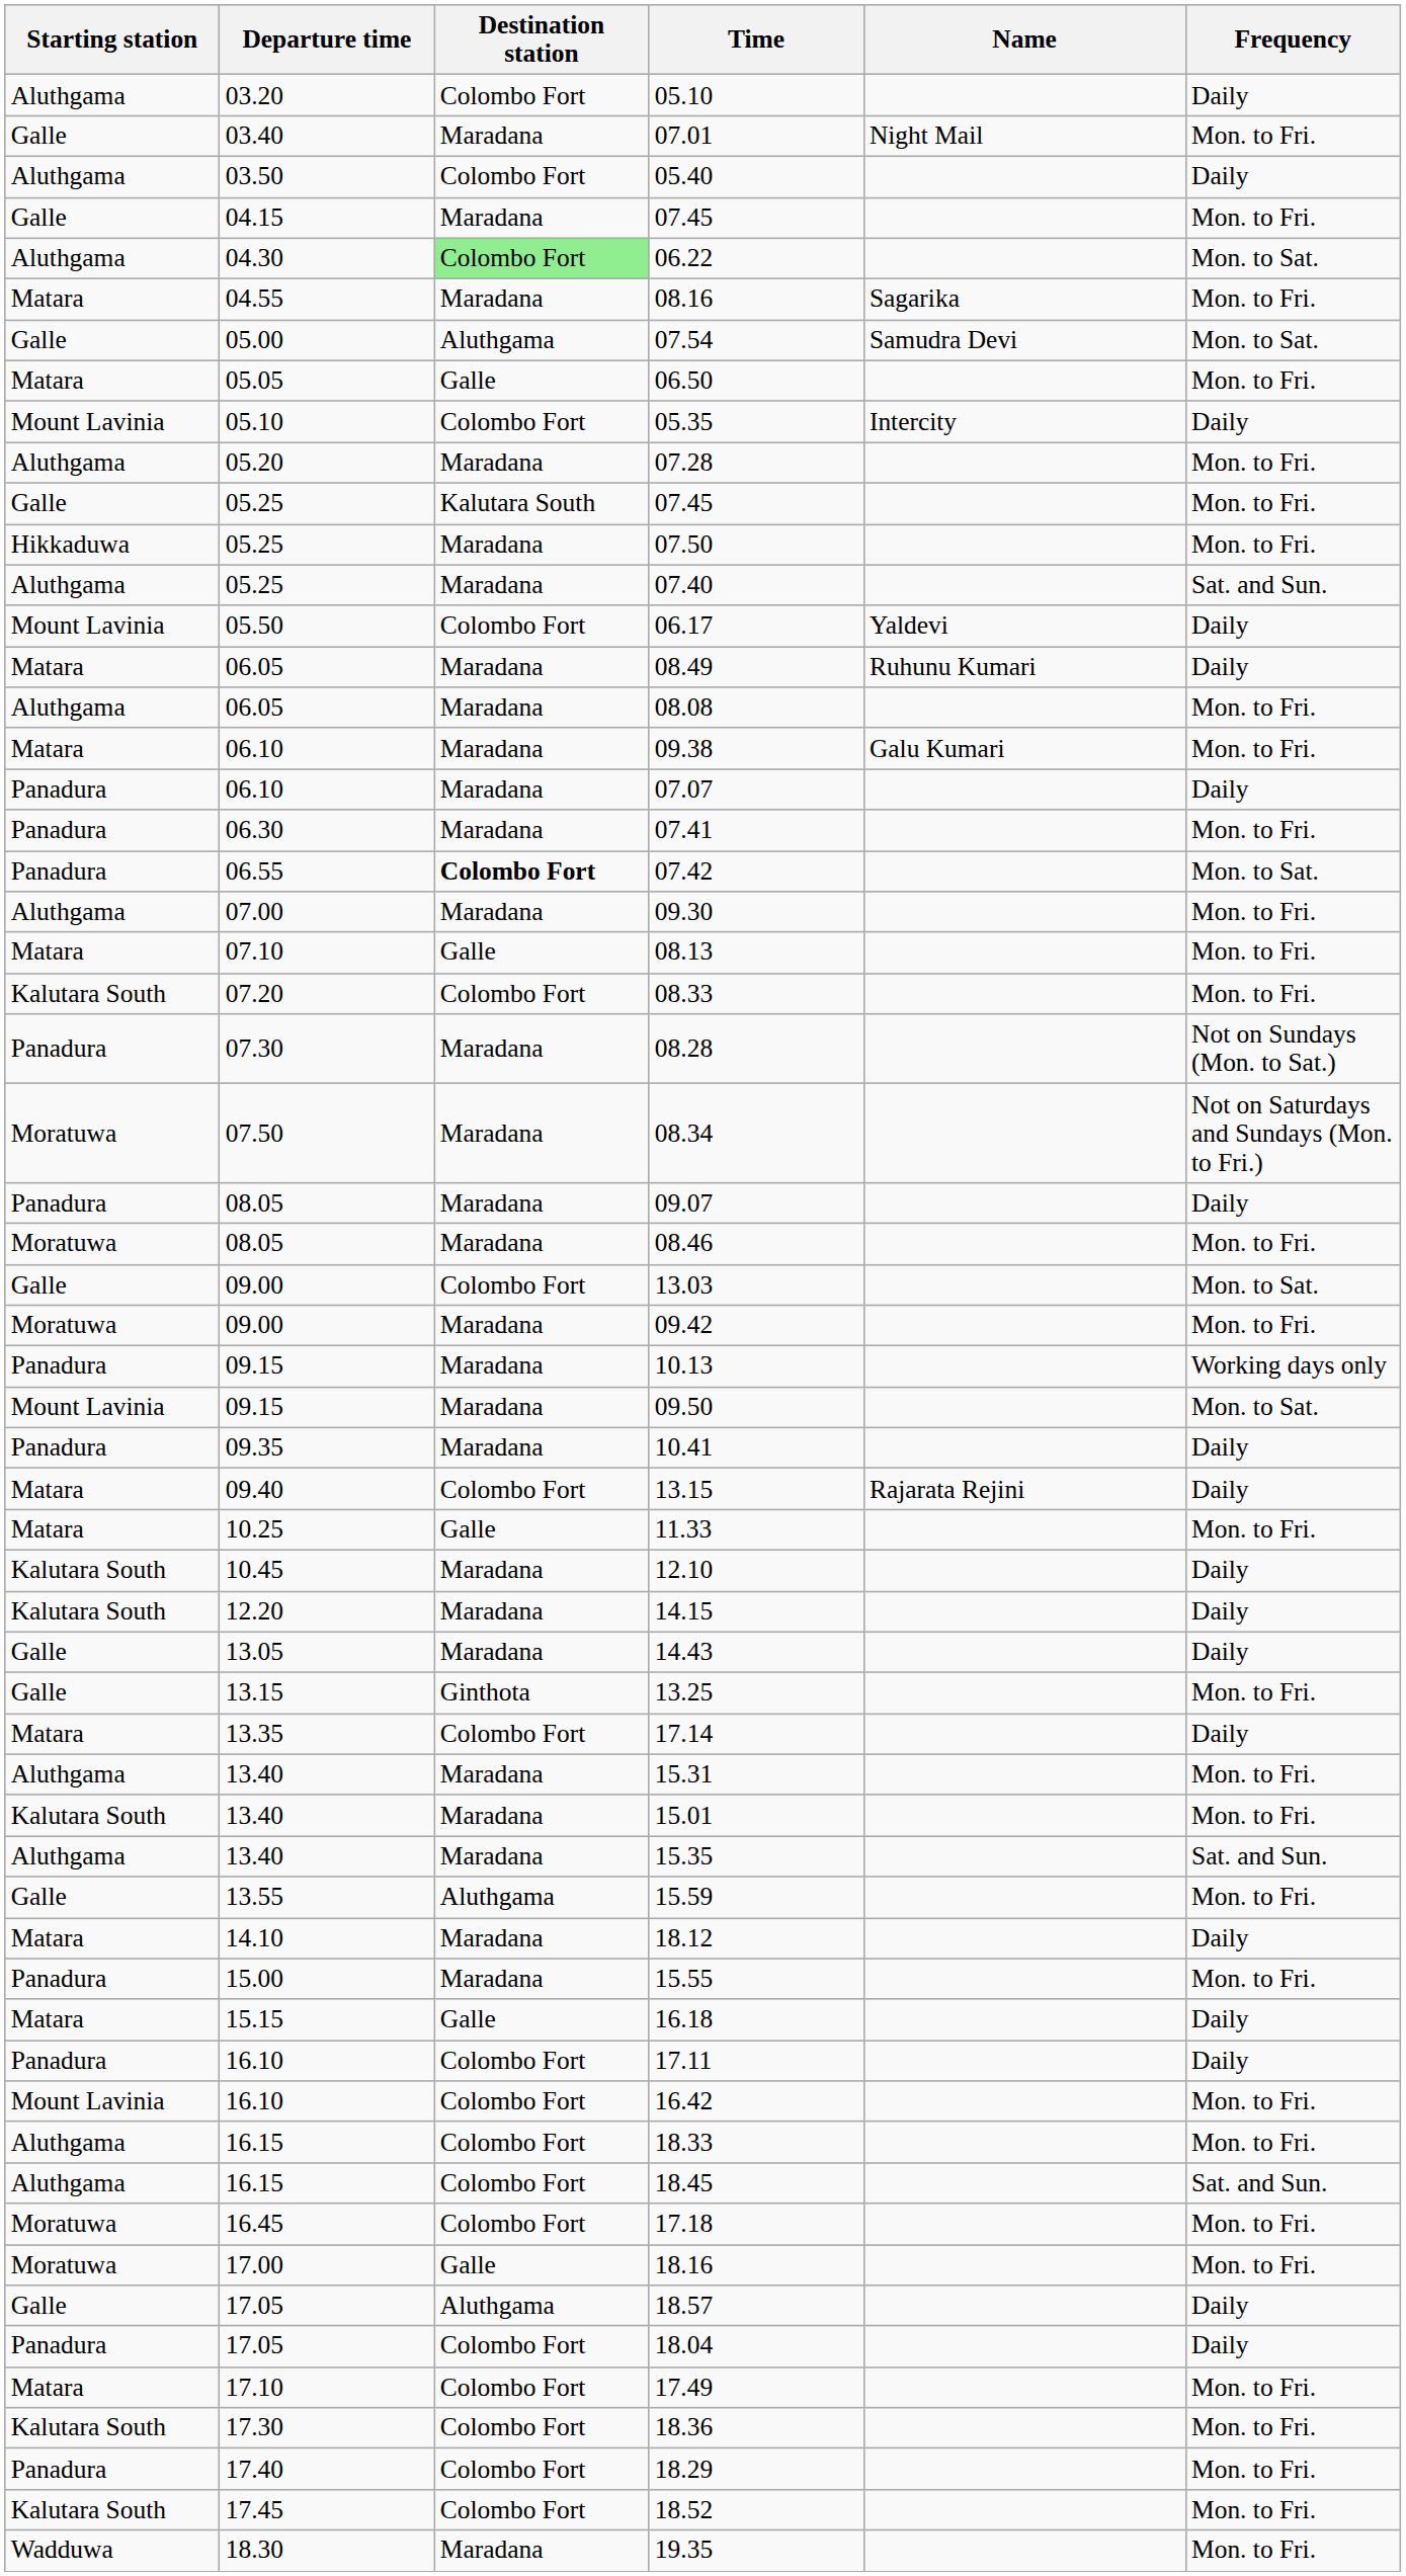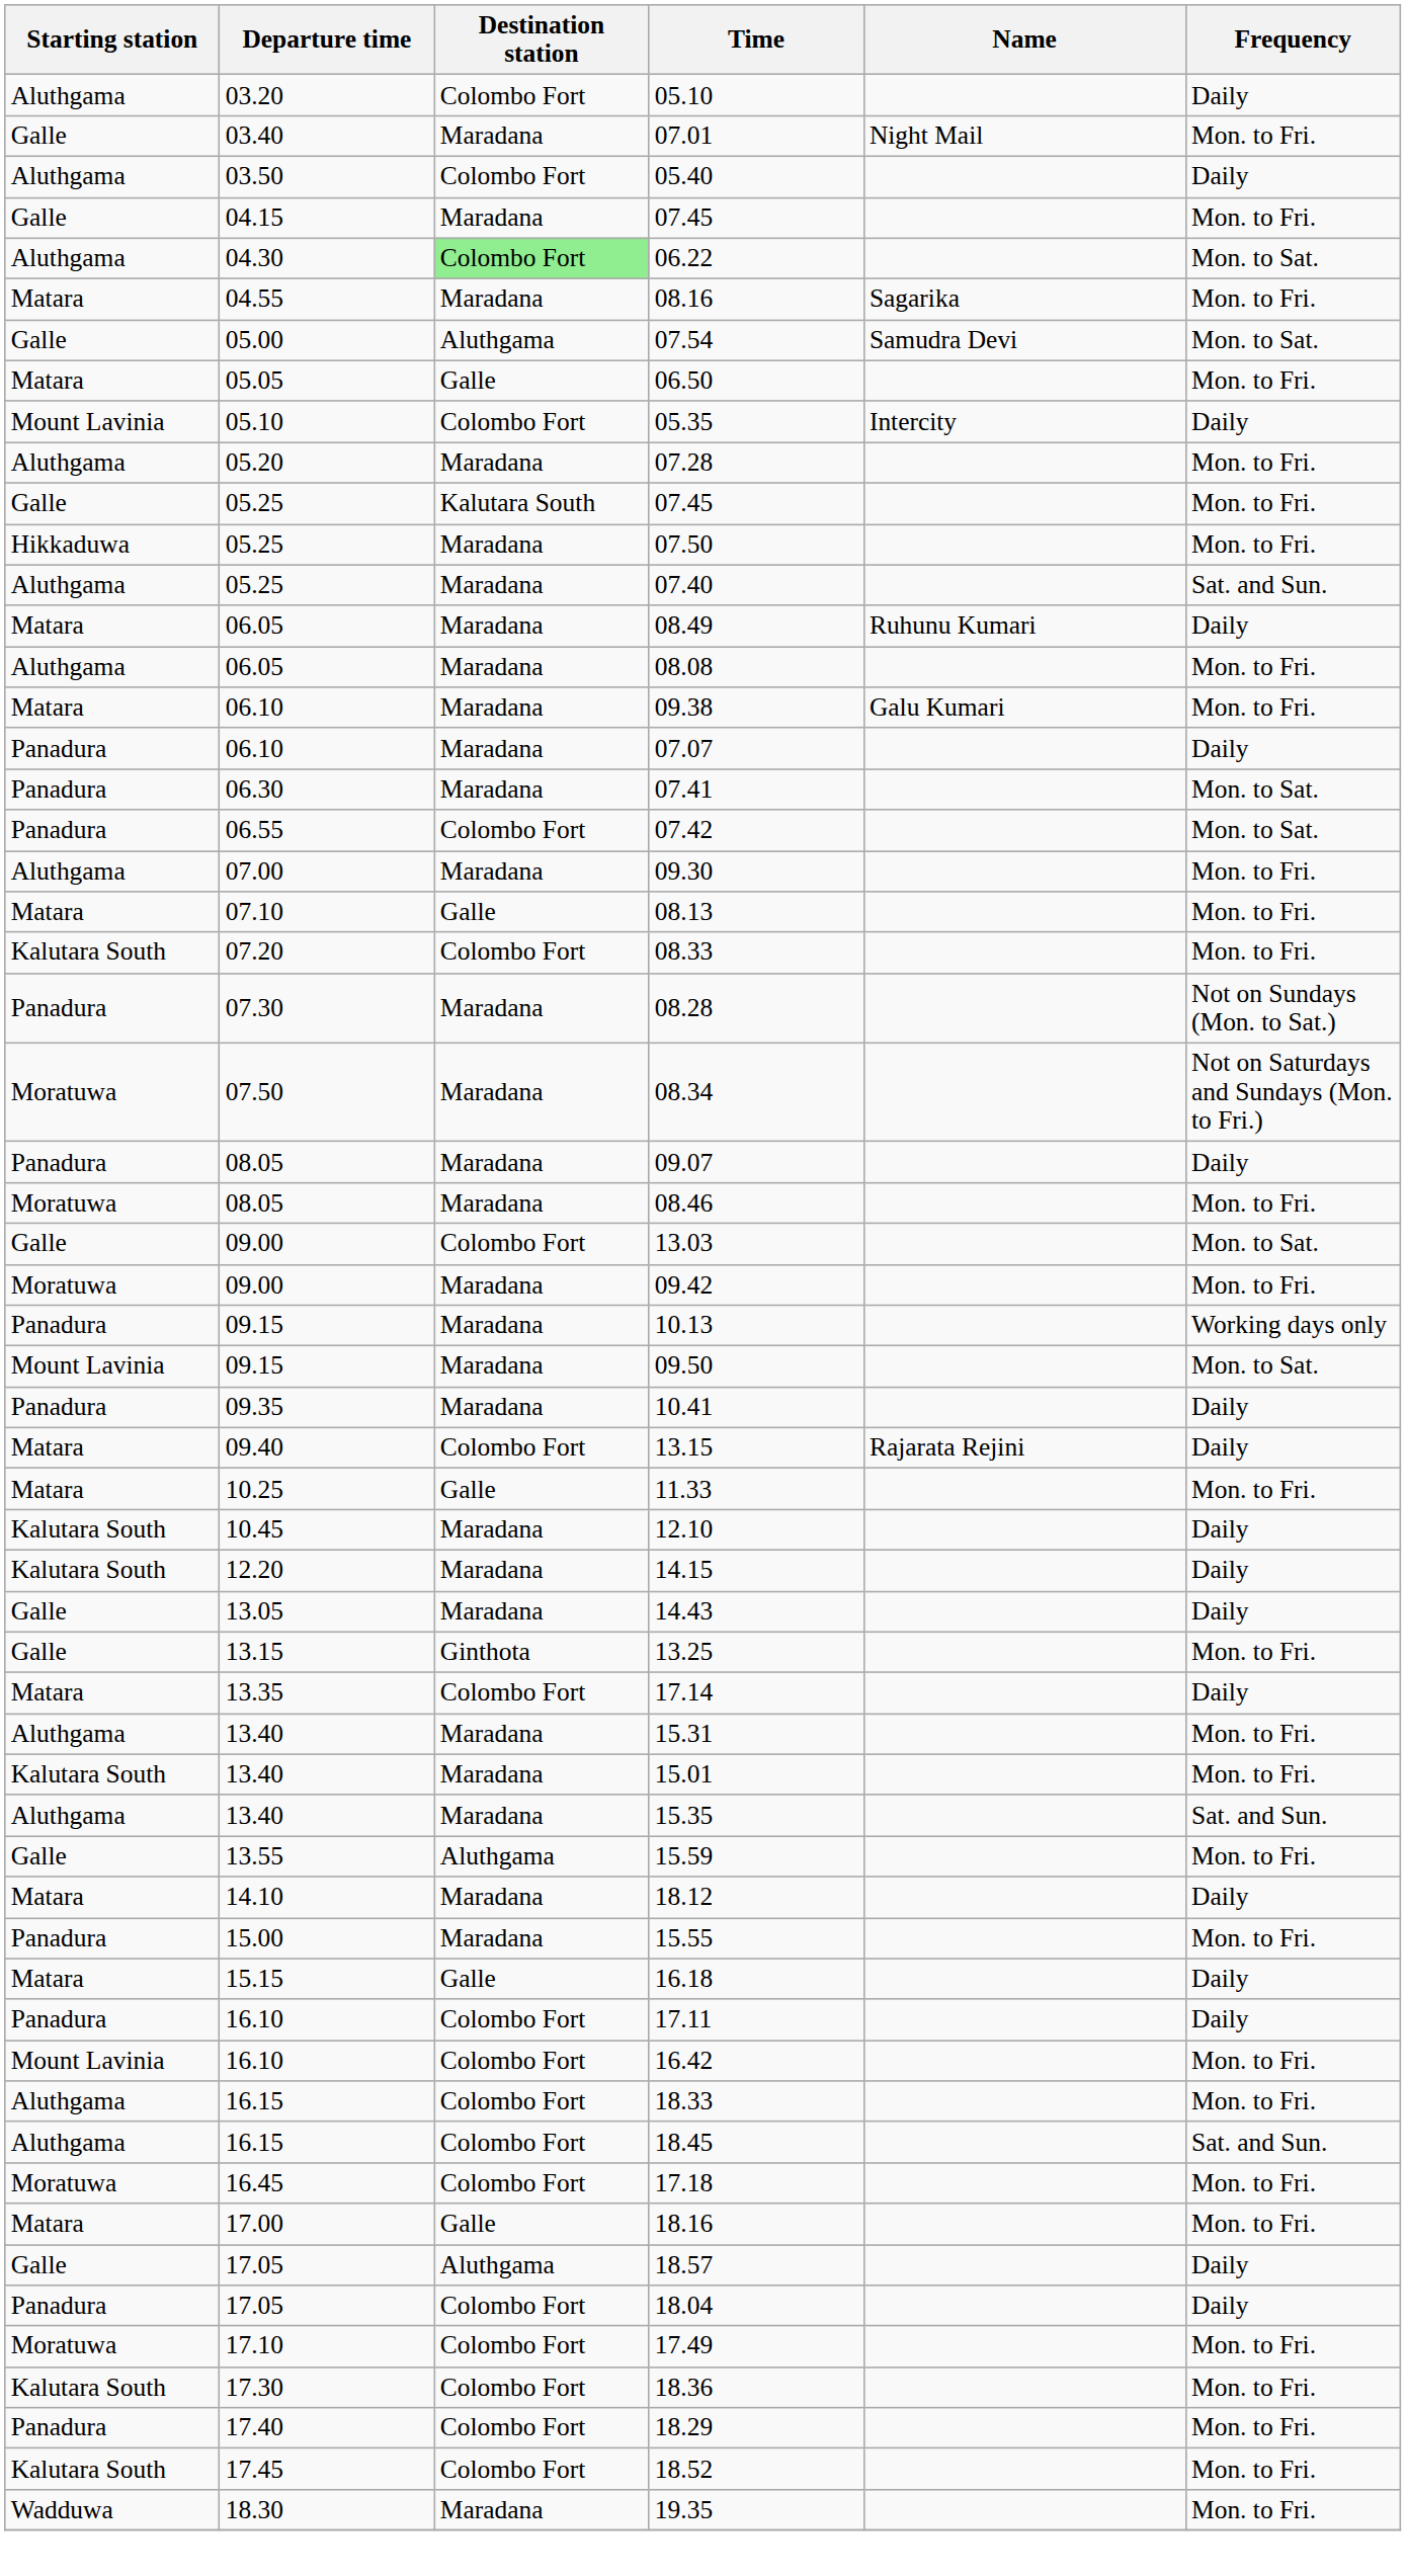- row: Mount Lavinia | 05.50 | Colombo Fort | 06.17 | Yaldevi | Daily
07.41 | Frequency: Mon. to Fri. -> Mon. to Sat.
07.42 | Destination station: bold -> normal
18.16 | Starting station: Moratuwa -> Matara
17.49 | Starting station: Matara -> Moratuwa
